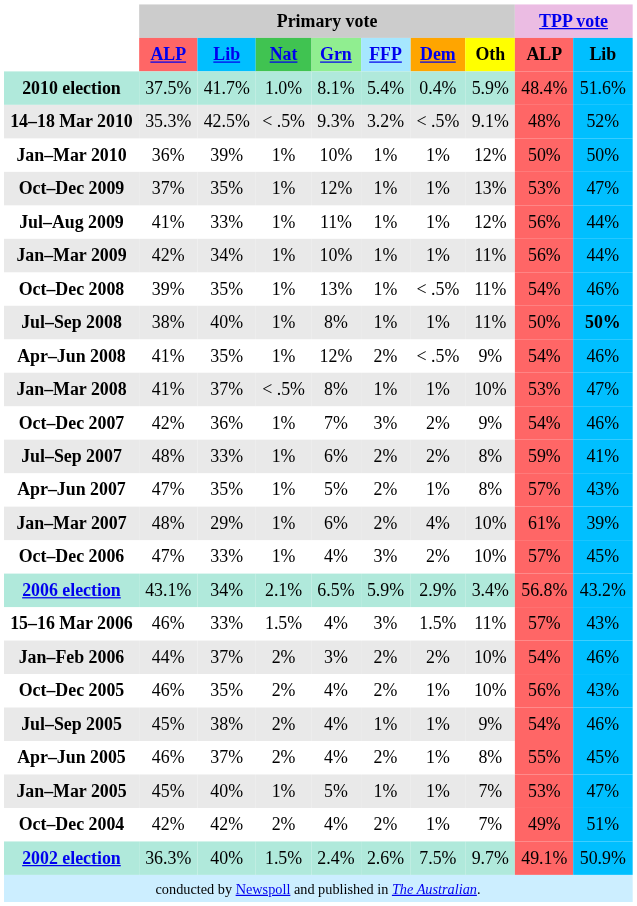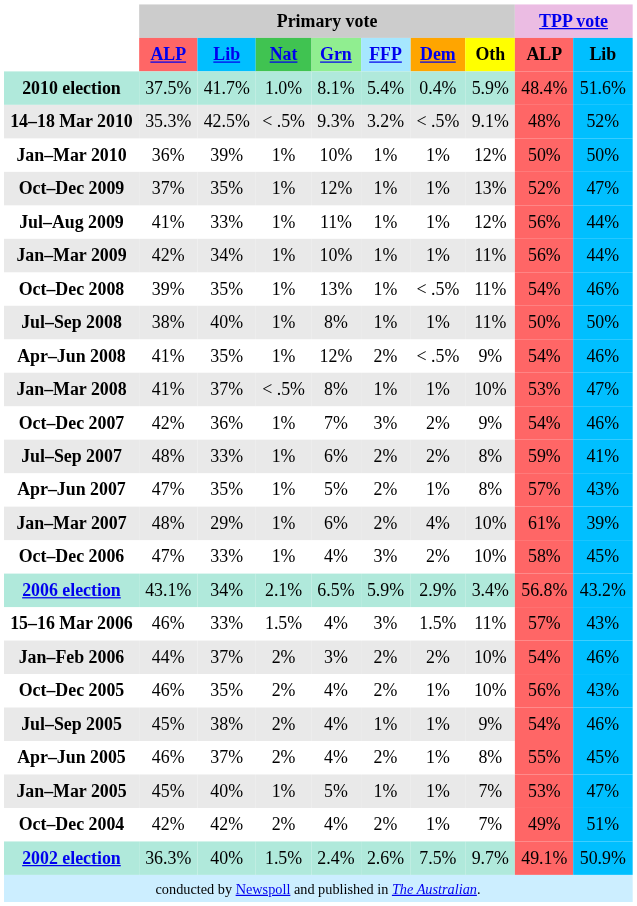Oct–Dec 2009 | TPP vote / ALP: 53% -> 52%
Jul–Sep 2008 | TPP vote / Lib: bold -> normal
Oct–Dec 2006 | TPP vote / ALP: 57% -> 58%
